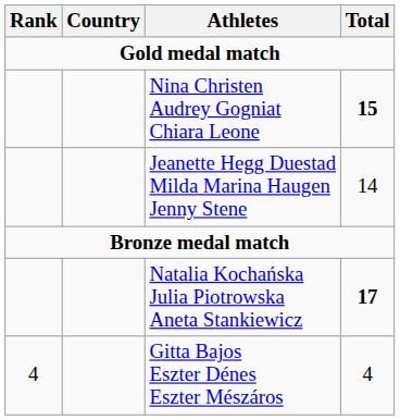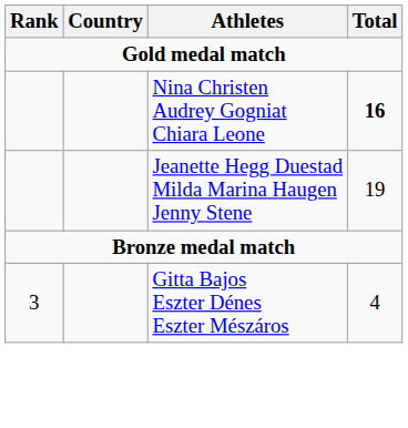Nina Christen Audrey Gogniat Chiara Leone | Total: 15 -> 16
Jeanette Hegg Duestad Milda Marina Haugen Jenny Stene | Total: 14 -> 19
- row: Natalia Kochańska Julia Piotrowska Aneta Stankiewicz | 17
Gitta Bajos Eszter Dénes Eszter Mészáros | Rank: 4 -> 3
